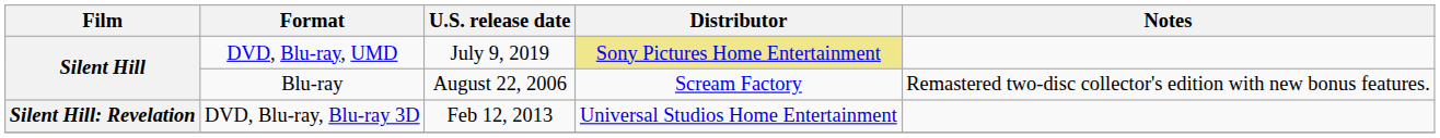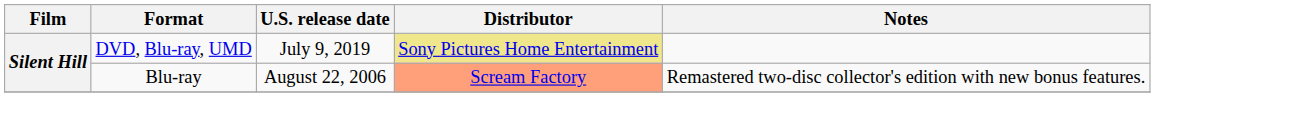Blu-ray | Distributor: no background -> lightsalmon background
- row: Silent Hill: Revelation | DVD, Blu-ray, Blu-ray 3D | Feb 12, 2013 | Universal Studios Home Entertainment
